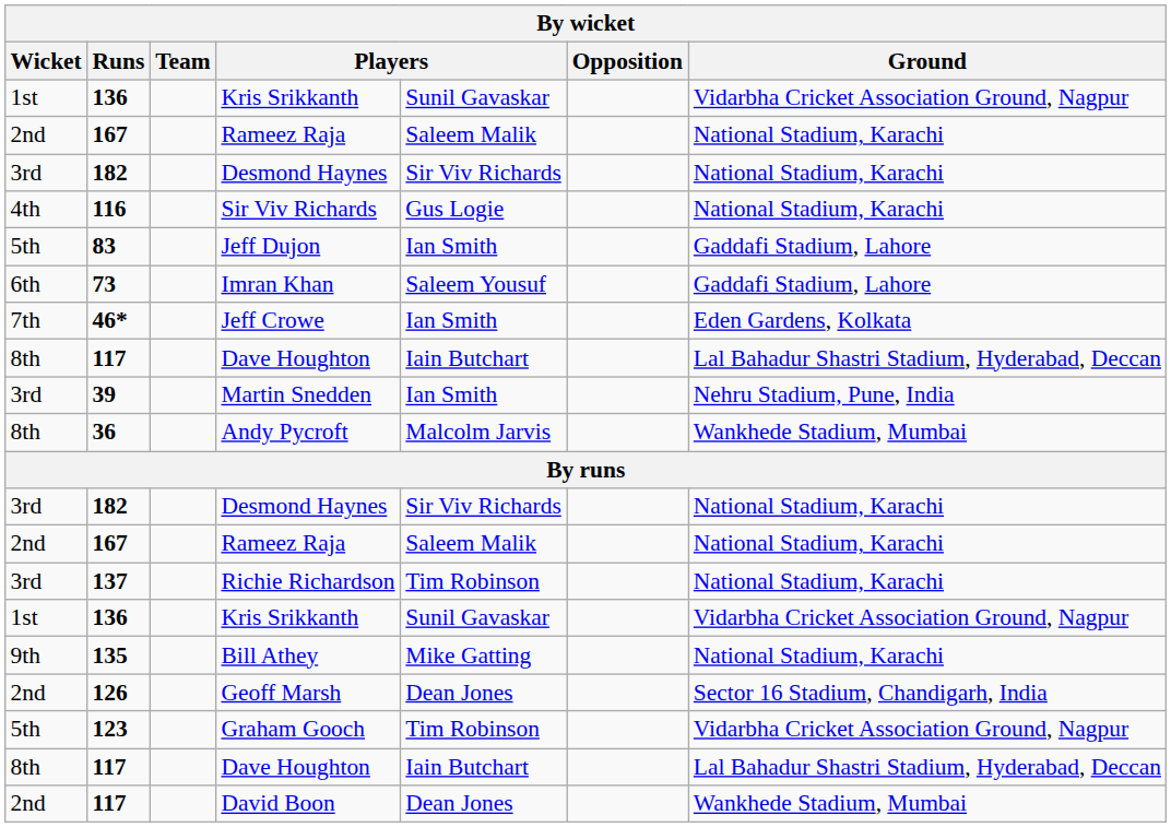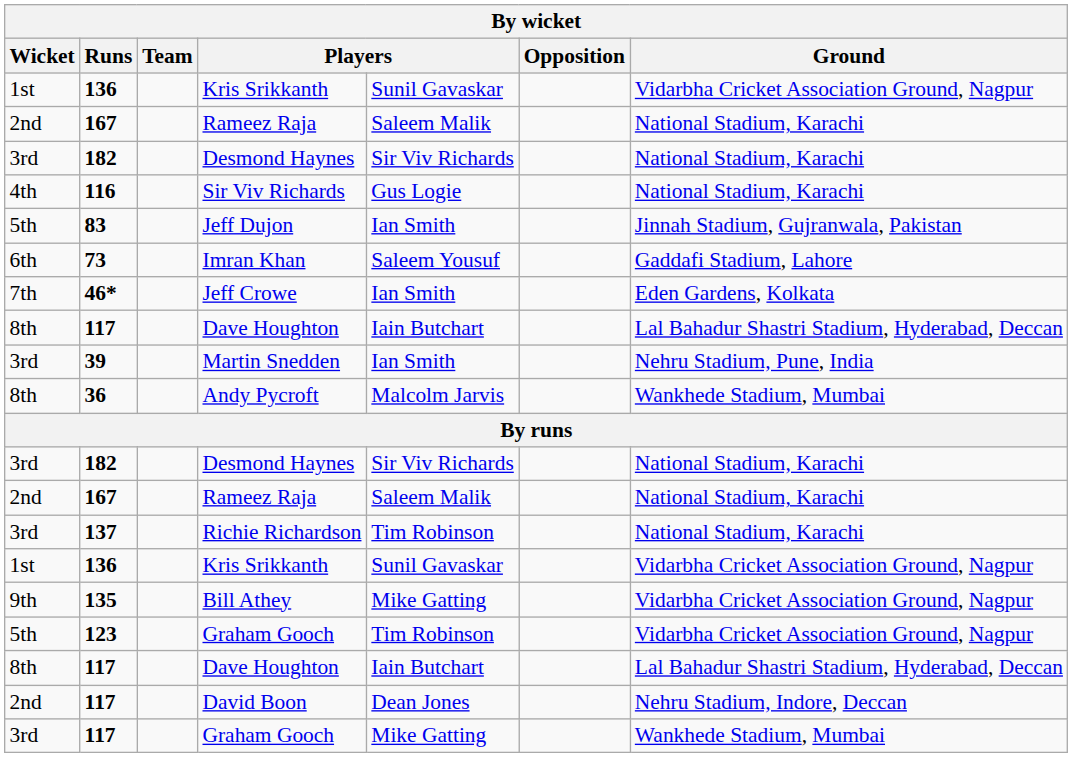Jeff Dujon | Ground: Gaddafi Stadium, Lahore -> Jinnah Stadium, Gujranwala, Pakistan
Bill Athey | Ground: National Stadium, Karachi -> Vidarbha Cricket Association Ground, Nagpur
- row: 2nd | 126 | Geoff Marsh | Dean Jones | Sector 16 Stadium, Chandigarh, India
David Boon | Ground: Wankhede Stadium, Mumbai -> Nehru Stadium, Indore, Deccan
+ row: 3rd | 117 | Graham Gooch | Mike Gatting | Wankhede Stadium, Mumbai
